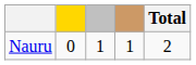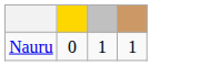- column: Total | 2
